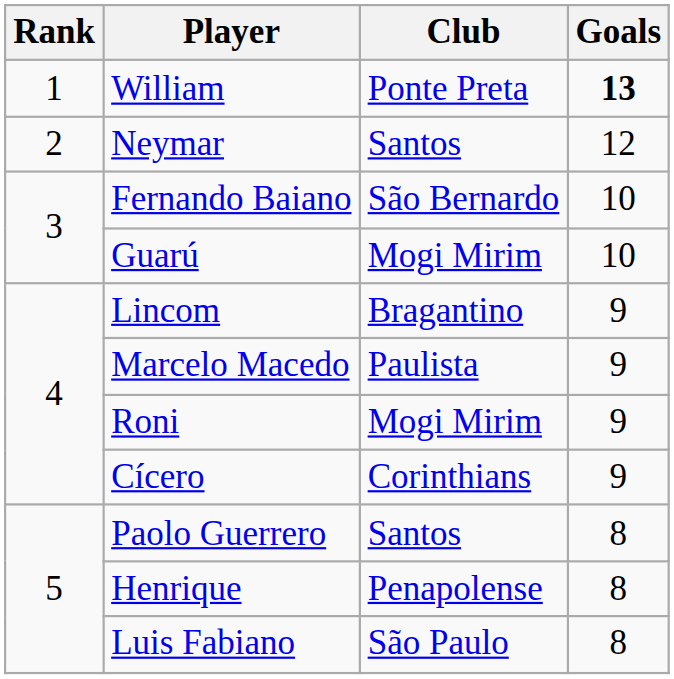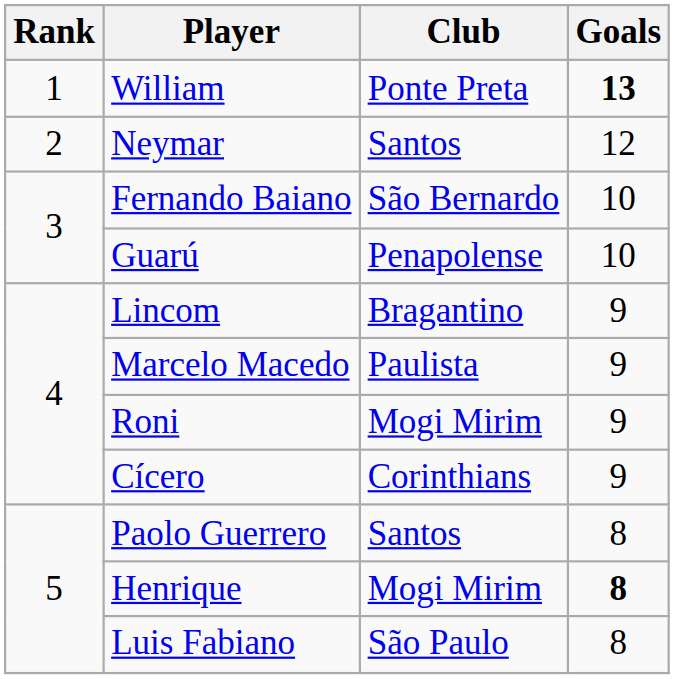Guarú | Club: Mogi Mirim -> Penapolense
Henrique | Club: Penapolense -> Mogi Mirim
Henrique | Goals: normal -> bold
